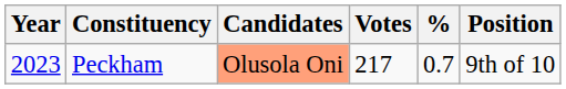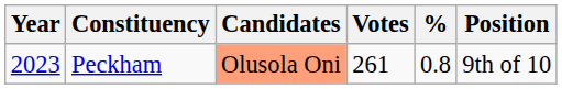Peckham | Votes: 217 -> 261
Peckham | %: 0.7 -> 0.8
